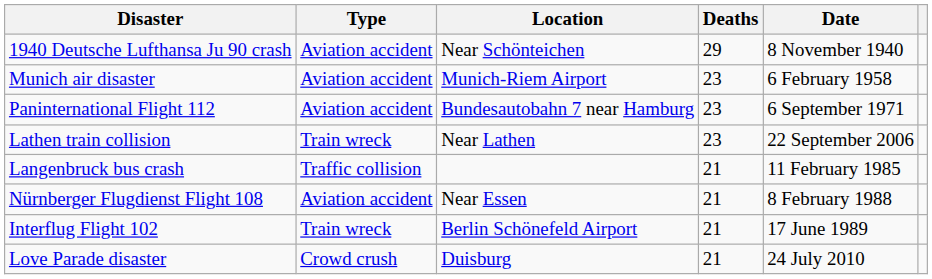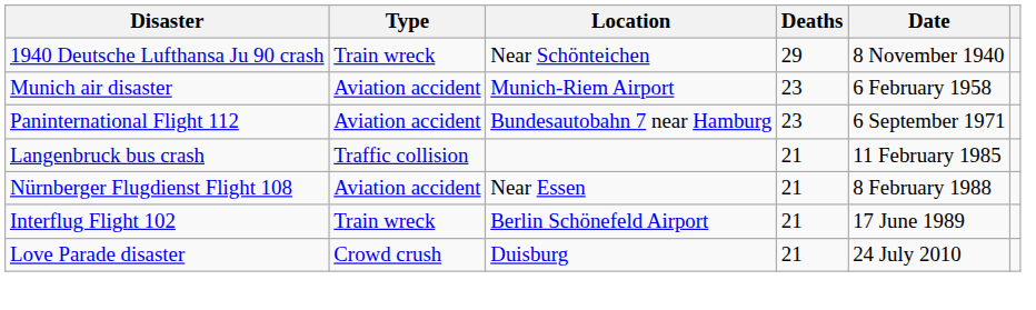1940 Deutsche Lufthansa Ju 90 crash | Type: Aviation accident -> Train wreck
- row: Lathen train collision | Train wreck | Near Lathen | 23 | 22 September 2006
